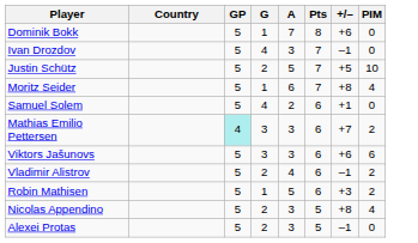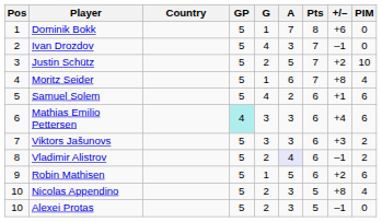+ column: Pos | 1 | 2 | 3 | 4 | 5 | 6 | 7 | 8 | 9 | 10 | 10
Justin Schütz | +/–: +5 -> +2
Samuel Solem | PIM: 0 -> 6
Mathias Emilio Pettersen | +/–: +7 -> +4
Mathias Emilio Pettersen | PIM: 2 -> 6
Viktors Jašunovs | +/–: +6 -> +3
Viktors Jašunovs | PIM: 6 -> 2
Vladimir Alistrov | A: no background -> lavender background
Robin Mathisen | +/–: +3 -> +2
Robin Mathisen | PIM: 2 -> 6
